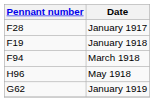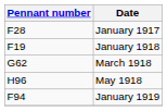March 1918 | Pennant number: F94 -> G62
January 1919 | Pennant number: G62 -> F94
